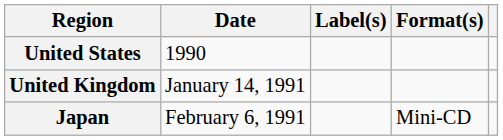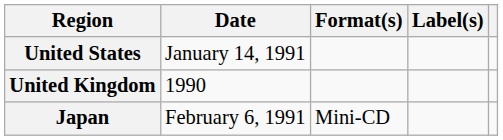columns swapped: Format(s) <-> Label(s)
United States | Date: 1990 -> January 14, 1991
United Kingdom | Date: January 14, 1991 -> 1990
